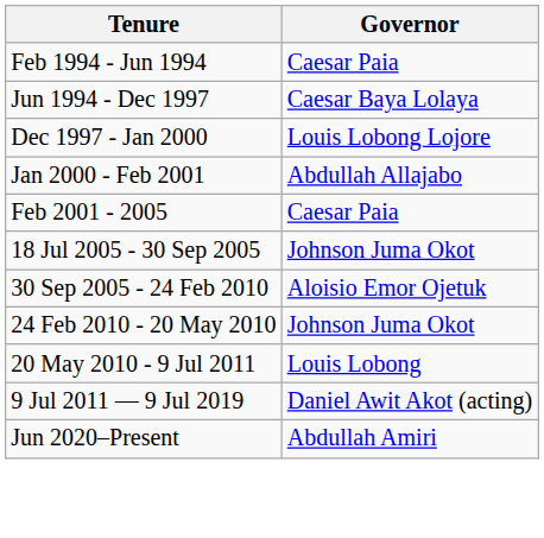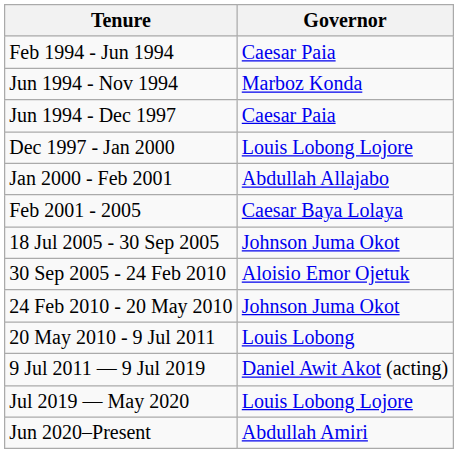+ row: Jun 1994 - Nov 1994 | Marboz Konda
Jun 1994 - Dec 1997 | Governor: Caesar Baya Lolaya -> Caesar Paia
Feb 2001 - 2005 | Governor: Caesar Paia -> Caesar Baya Lolaya
+ row: Jul 2019 — May 2020 | Louis Lobong Lojore
